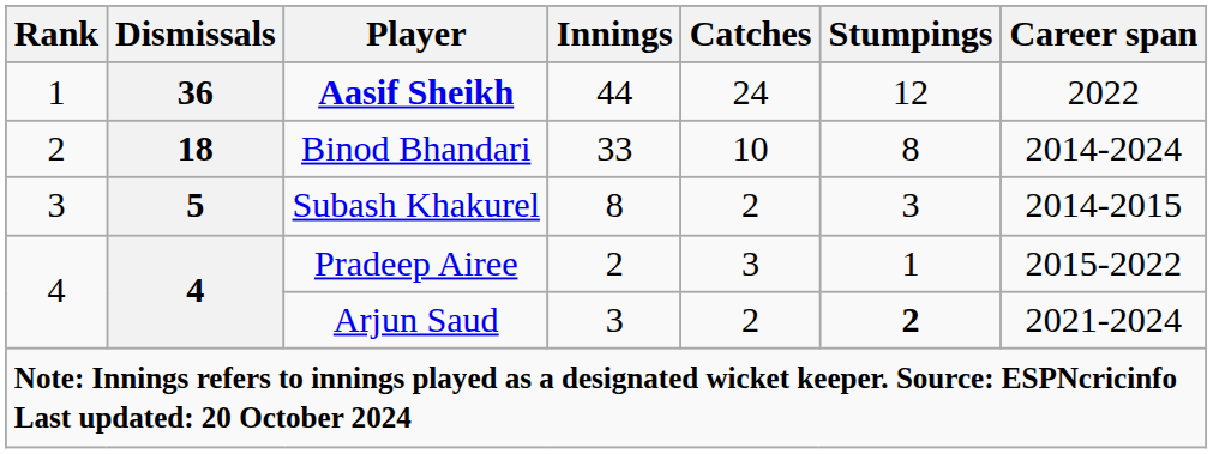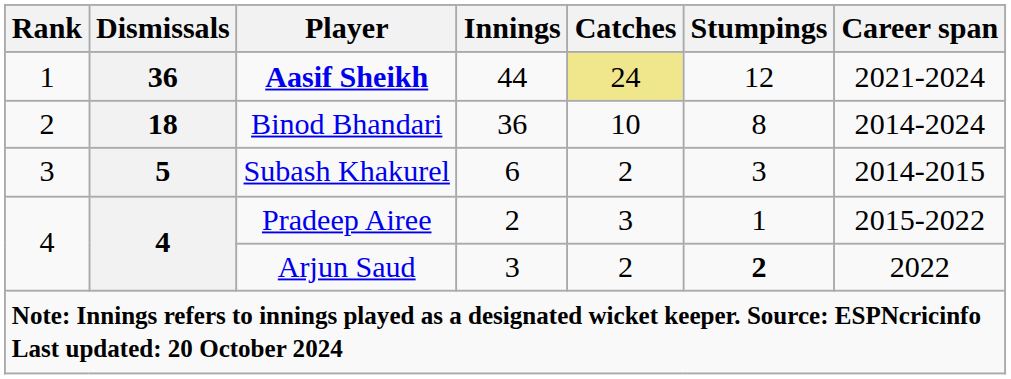Aasif Sheikh | Catches: no background -> khaki background
Aasif Sheikh | Career span: 2022 -> 2021-2024
Binod Bhandari | Innings: 33 -> 36
Subash Khakurel | Innings: 8 -> 6
Arjun Saud | Career span: 2021-2024 -> 2022
